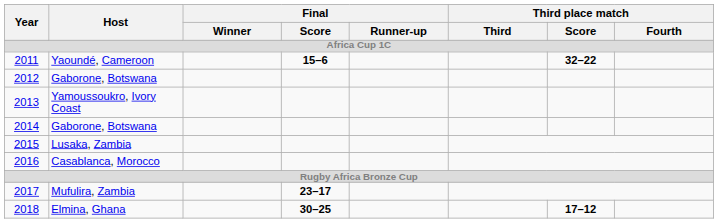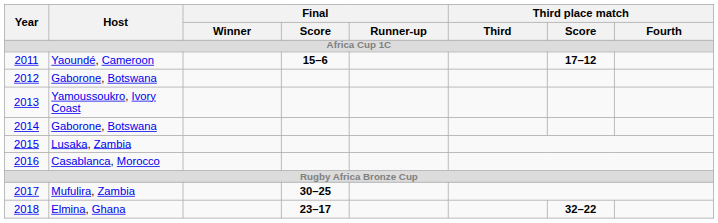Yaoundé, Cameroon | Third place match / Score: 32–22 -> 17–12
Mufulira, Zambia | Final / Score: 23–17 -> 30–25
Elmina, Ghana | Final / Score: 30–25 -> 23–17
Elmina, Ghana | Third place match / Score: 17–12 -> 32–22
